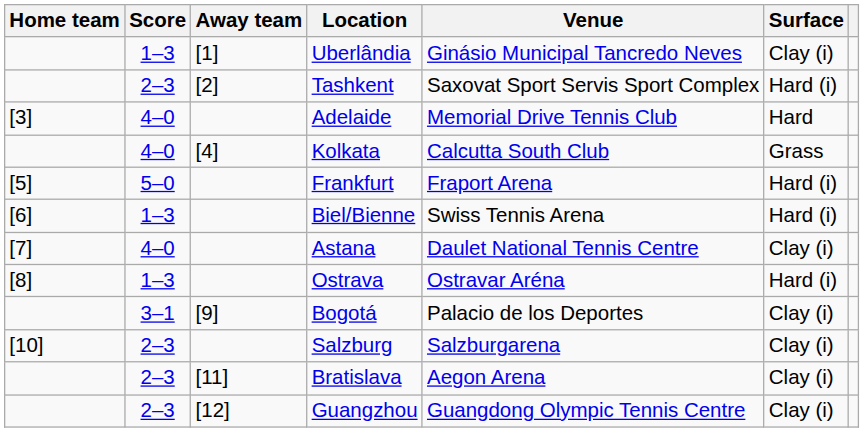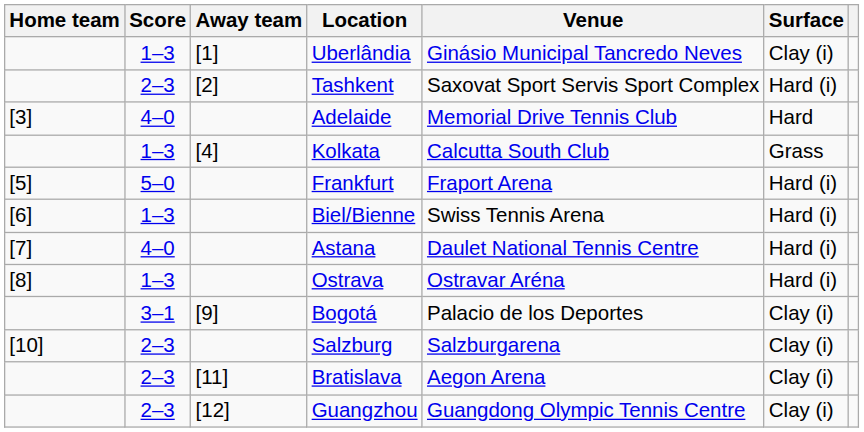Kolkata | Score: 4–0 -> 1–3
Astana | Surface: Clay (i) -> Hard (i)
